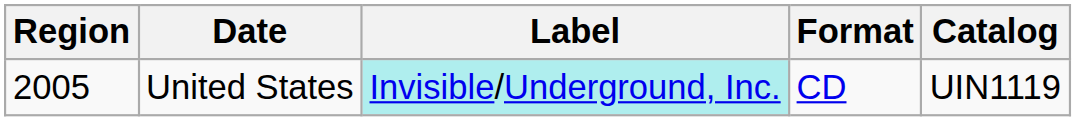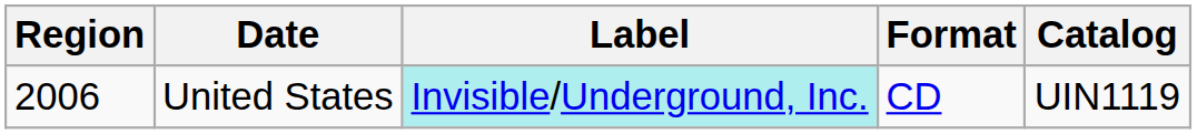United States | Region: 2005 -> 2006
